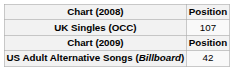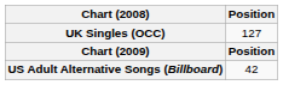UK Singles (OCC) | Position: 107 -> 127
